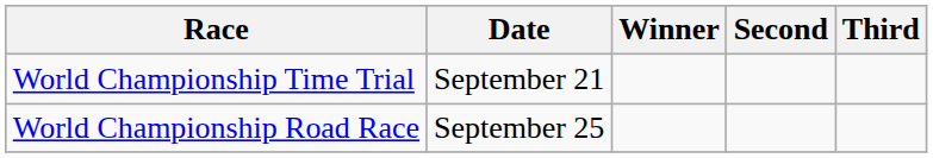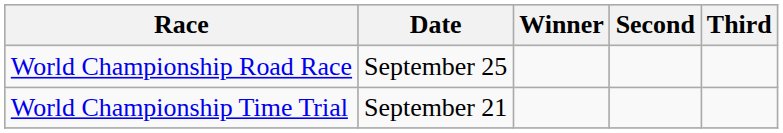rows swapped: World Championship Time Trial <-> World Championship Road Race
